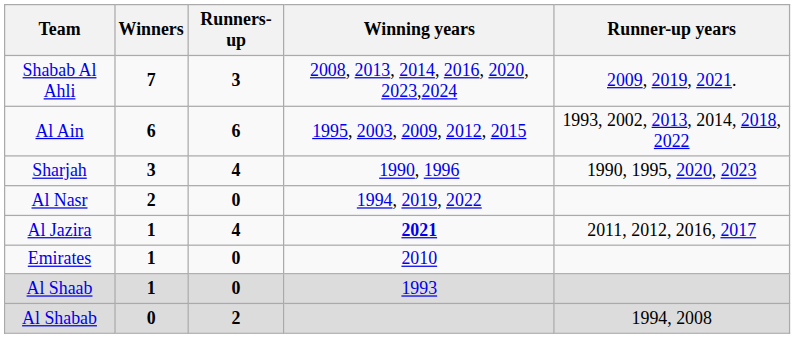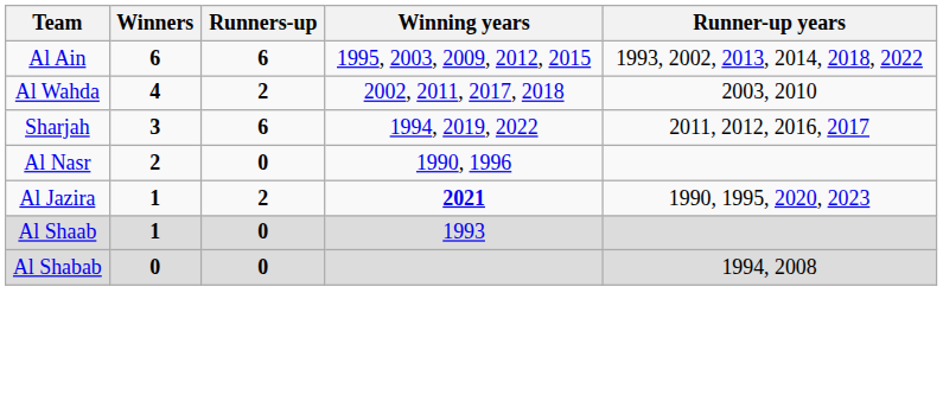- row: Shabab Al Ahli | 7 | 3 | 2008, 2013, 2014, 2016, 2020, 2023,2024 | 2009, 2019, 2021.
+ row: Al Wahda | 4 | 2 | 2002, 2011, 2017, 2018 | 2003, 2010
Sharjah | Runners-up: 4 -> 6
Sharjah | Winning years: 1990, 1996 -> 1994, 2019, 2022
Sharjah | Runner-up years: 1990, 1995, 2020, 2023 -> 2011, 2012, 2016, 2017
Al Nasr | Winning years: 1994, 2019, 2022 -> 1990, 1996
Al Jazira | Runners-up: 4 -> 2
Al Jazira | Runner-up years: 2011, 2012, 2016, 2017 -> 1990, 1995, 2020, 2023
- row: Emirates | 1 | 0 | 2010
Al Shabab | Runners-up: 2 -> 0
